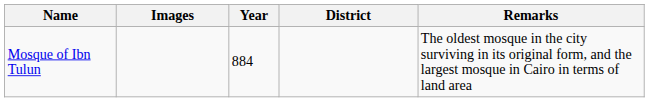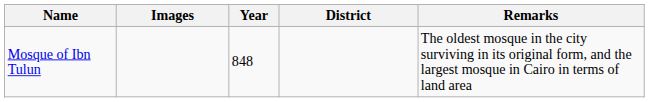Mosque of Ibn Tulun | Year: 884 -> 848
